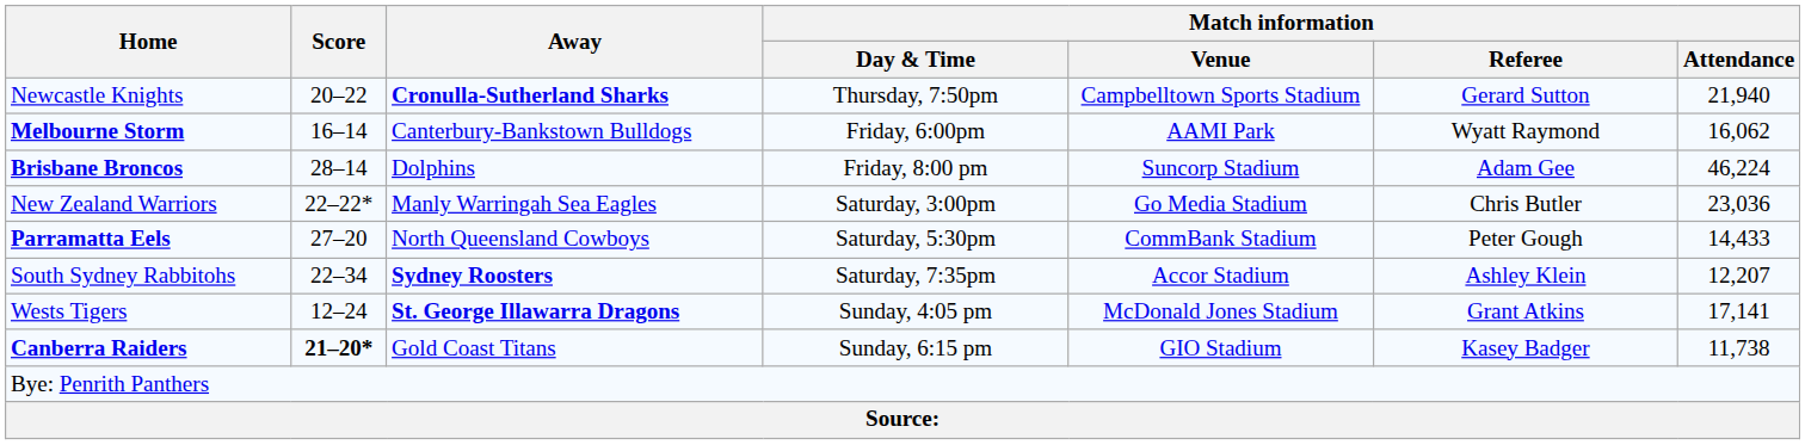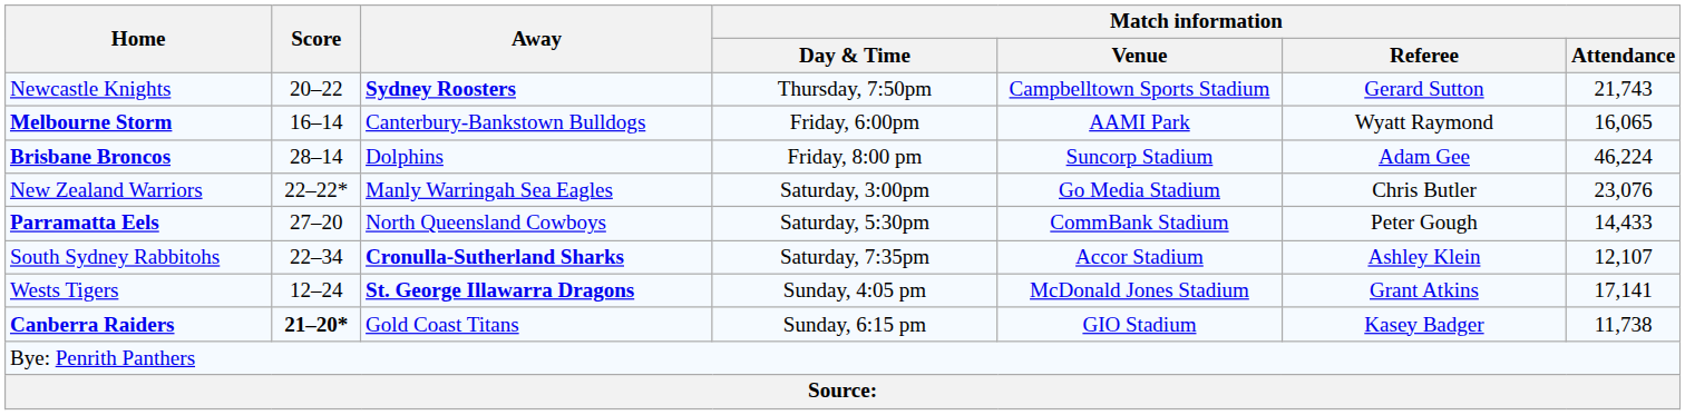Newcastle Knights | Away: Cronulla-Sutherland Sharks -> Sydney Roosters
Newcastle Knights | Match information / Attendance: 21,940 -> 21,743
Melbourne Storm | Match information / Attendance: 16,062 -> 16,065
New Zealand Warriors | Match information / Attendance: 23,036 -> 23,076
South Sydney Rabbitohs | Away: Sydney Roosters -> Cronulla-Sutherland Sharks
South Sydney Rabbitohs | Match information / Attendance: 12,207 -> 12,107
